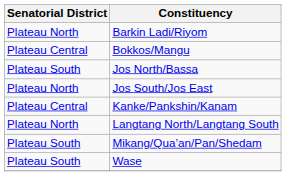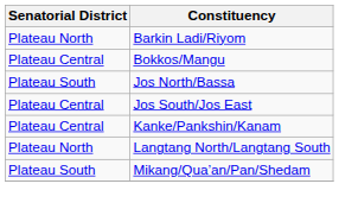Jos South/Jos East | Senatorial District: Plateau North -> Plateau Central
- row: Plateau South | Wase
